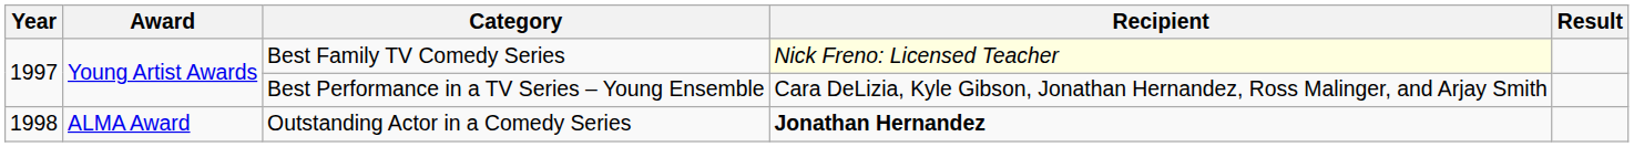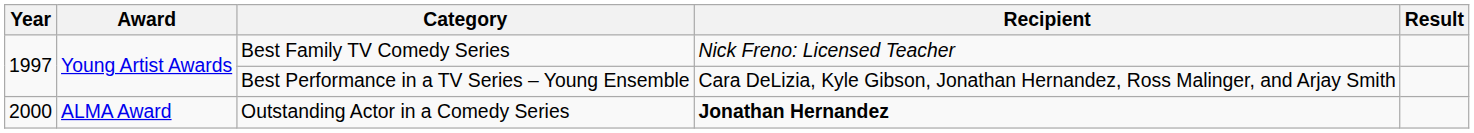Best Family TV Comedy Series | Recipient: lightyellow background -> no background
Outstanding Actor in a Comedy Series | Year: 1998 -> 2000
